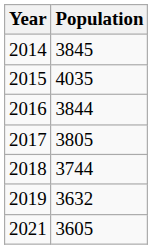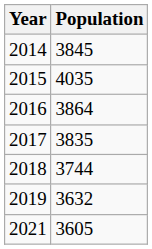2016 | Population: 3844 -> 3864
2017 | Population: 3805 -> 3835
